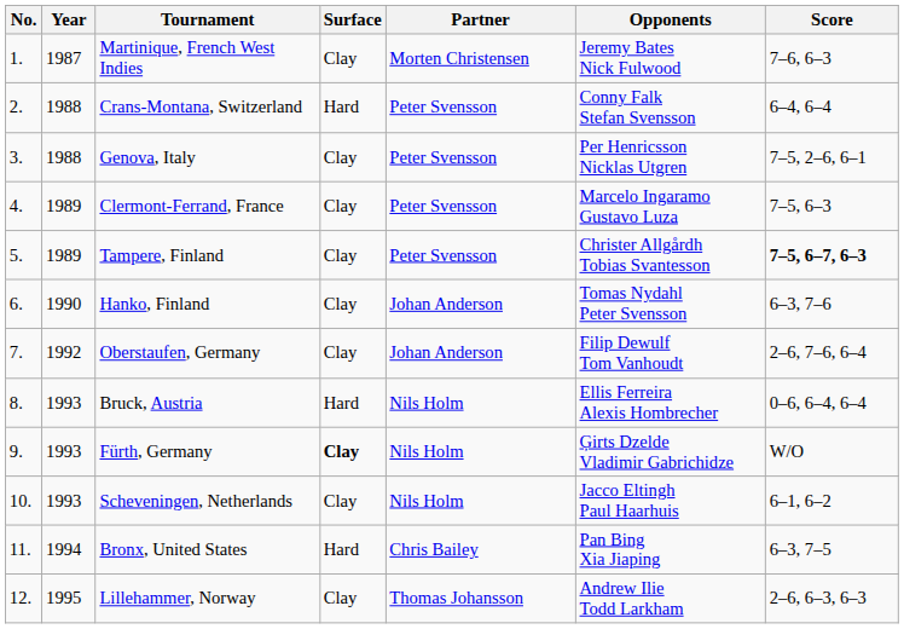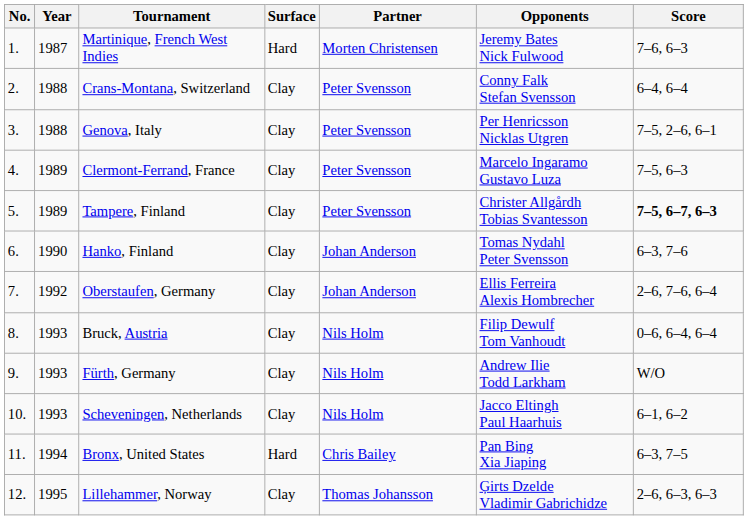Martinique, French West Indies | Surface: Clay -> Hard
Crans-Montana, Switzerland | Surface: Hard -> Clay
Oberstaufen, Germany | Opponents: Filip Dewulf Tom Vanhoudt -> Ellis Ferreira Alexis Hombrecher
Bruck, Austria | Surface: Hard -> Clay
Bruck, Austria | Opponents: Ellis Ferreira Alexis Hombrecher -> Filip Dewulf Tom Vanhoudt
Fürth, Germany | Surface: bold -> normal
Fürth, Germany | Opponents: Ģirts Dzelde Vladimir Gabrichidze -> Andrew Ilie Todd Larkham
Lillehammer, Norway | Opponents: Andrew Ilie Todd Larkham -> Ģirts Dzelde Vladimir Gabrichidze
